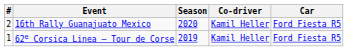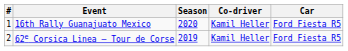16th Rally Guanajuato Mexico | #: 2 -> 1
62e Corsica Linea – Tour de Corse | #: 1 -> 2
